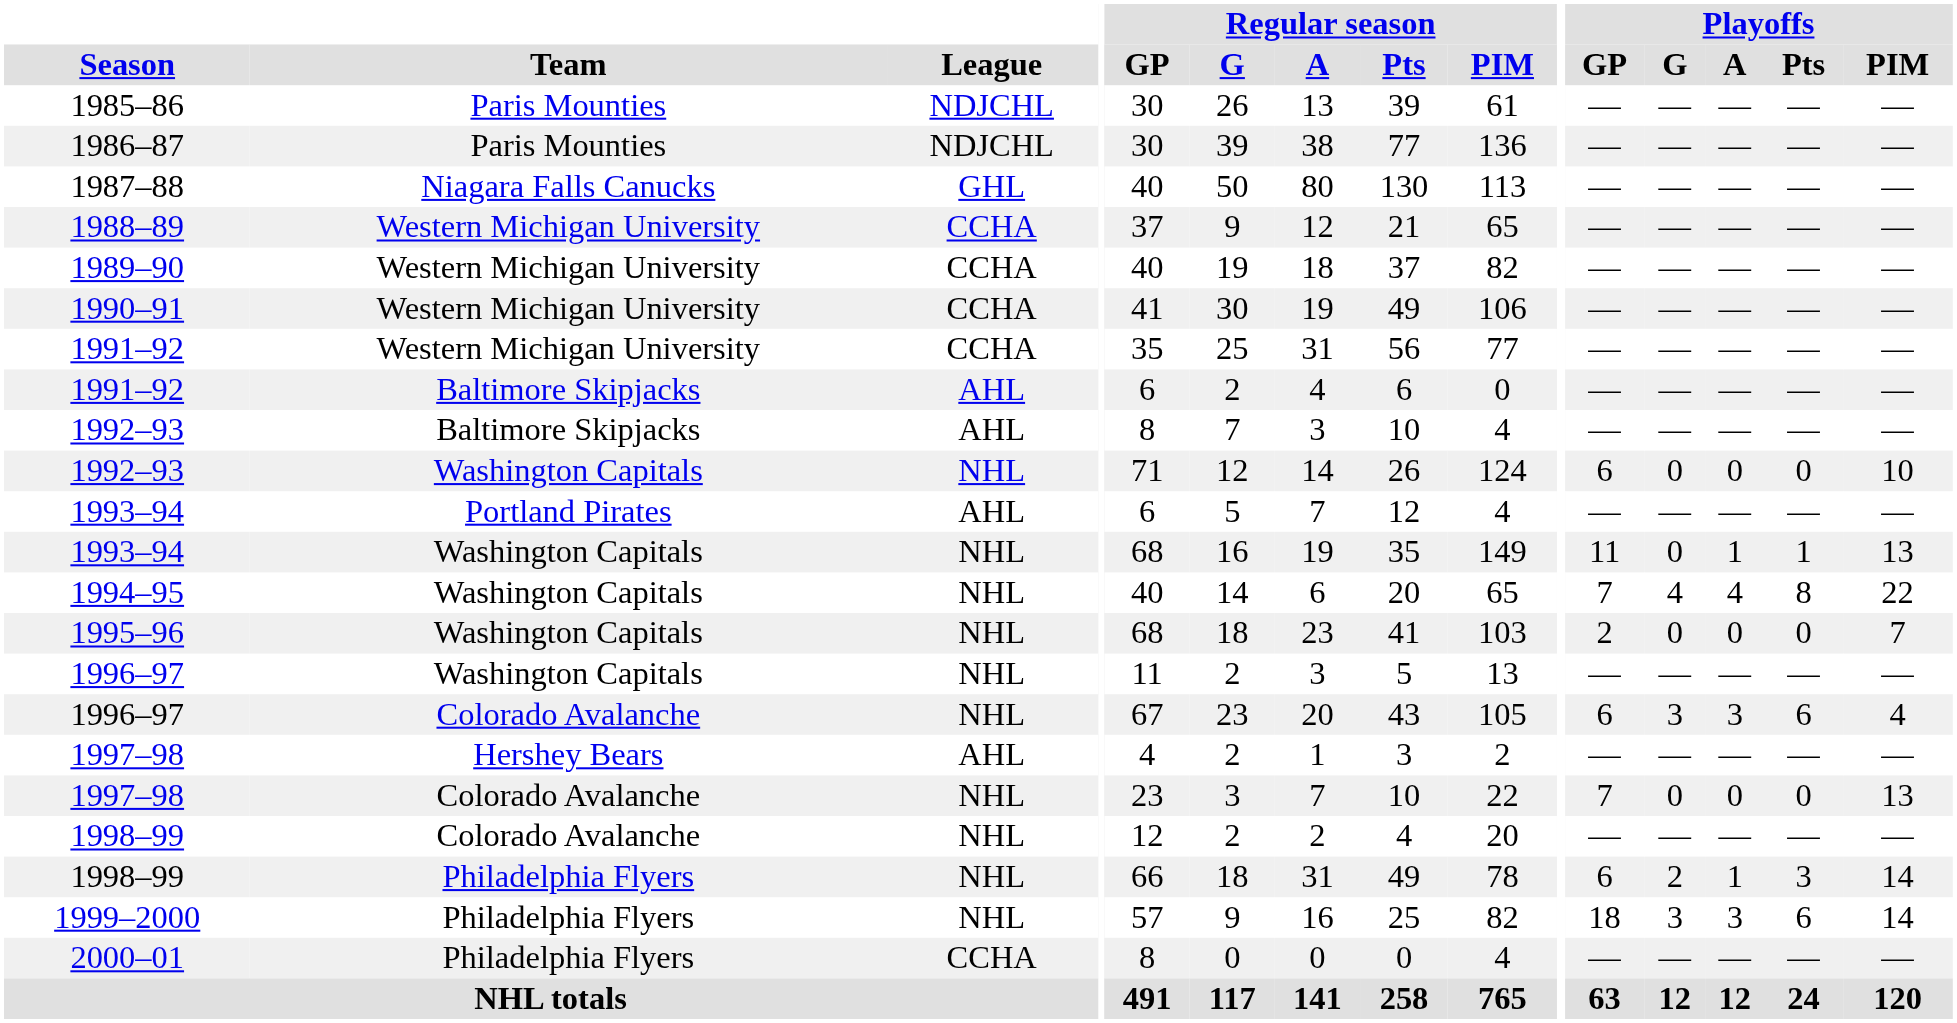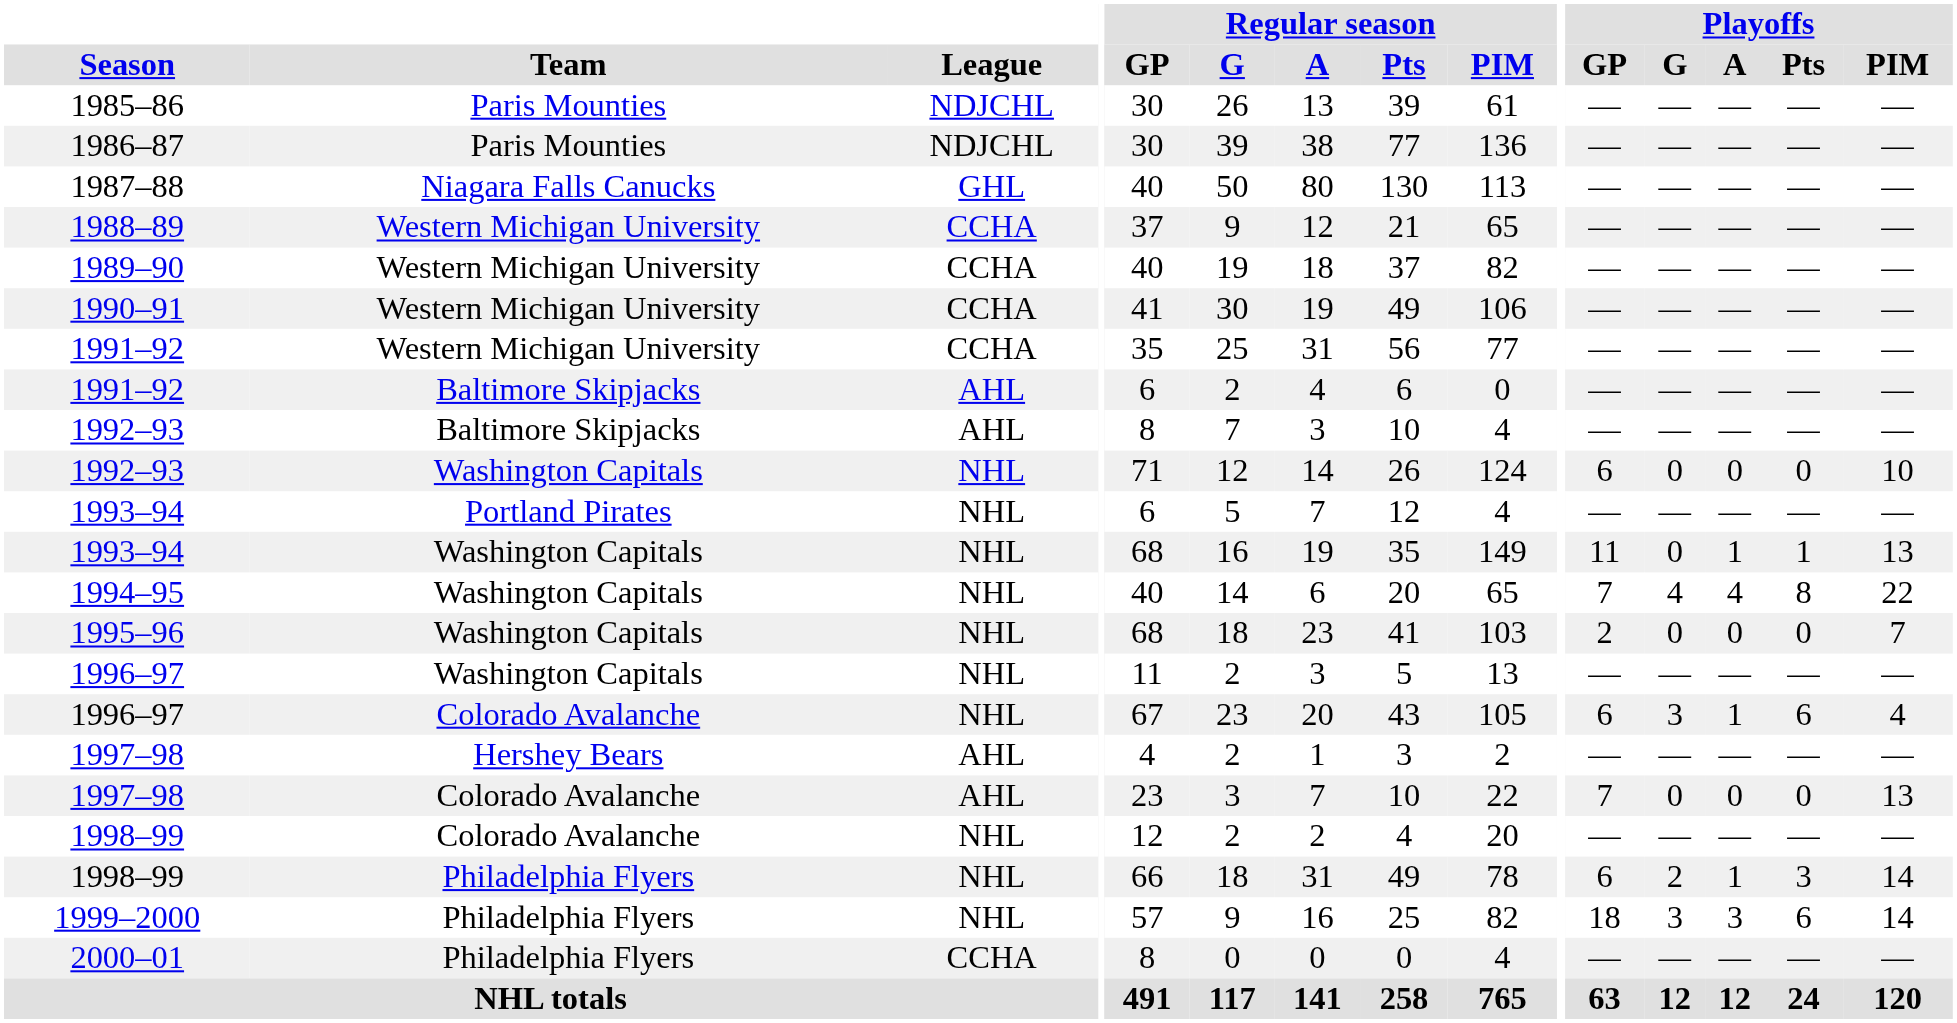1993–94 / Portland Pirates | League: AHL -> NHL
1996–97 / Colorado Avalanche | Playoffs / A: 3 -> 1
1997–98 / Colorado Avalanche | League: NHL -> AHL
